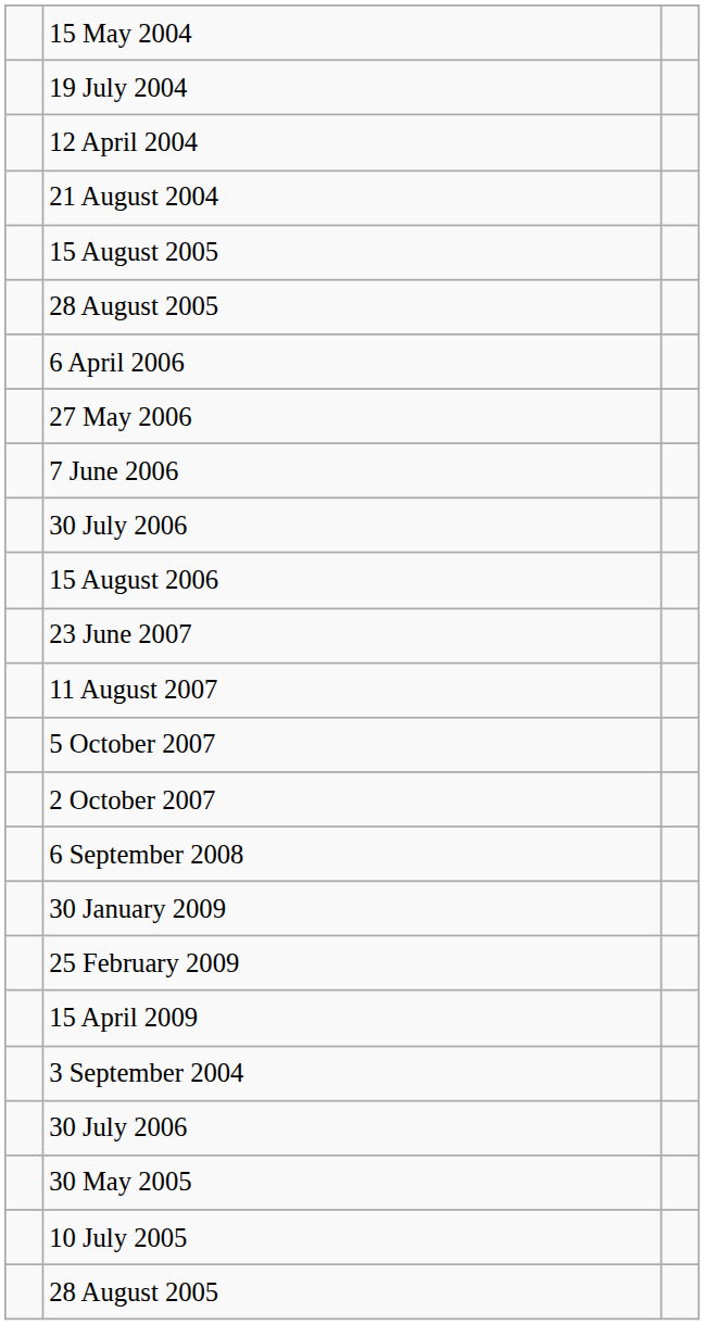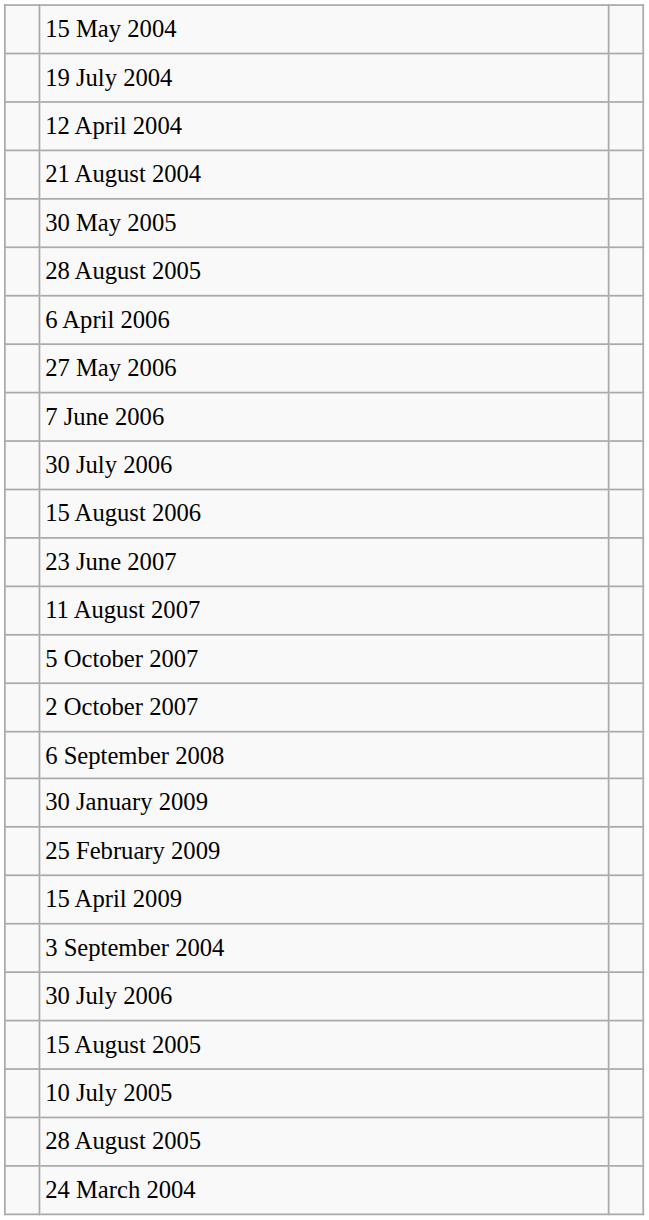rows swapped: 30 May 2005 <-> 15 August 2005
+ row: 24 March 2004
